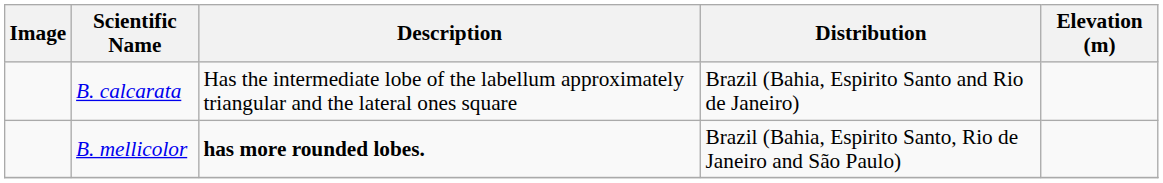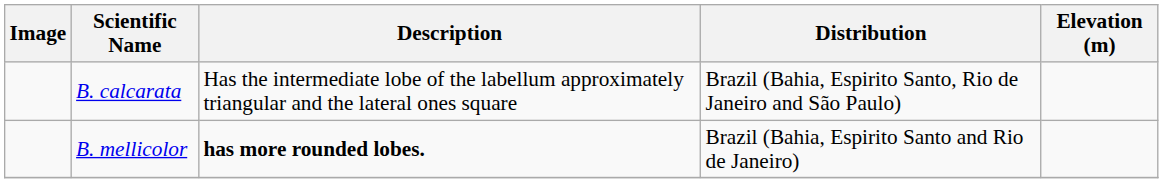B. calcarata | Distribution: Brazil (Bahia, Espirito Santo and Rio de Janeiro) -> Brazil (Bahia, Espirito Santo, Rio de Janeiro and São Paulo)
B. mellicolor | Distribution: Brazil (Bahia, Espirito Santo, Rio de Janeiro and São Paulo) -> Brazil (Bahia, Espirito Santo and Rio de Janeiro)
